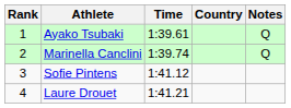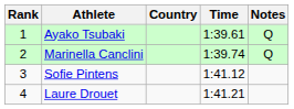columns swapped: Country <-> Time
